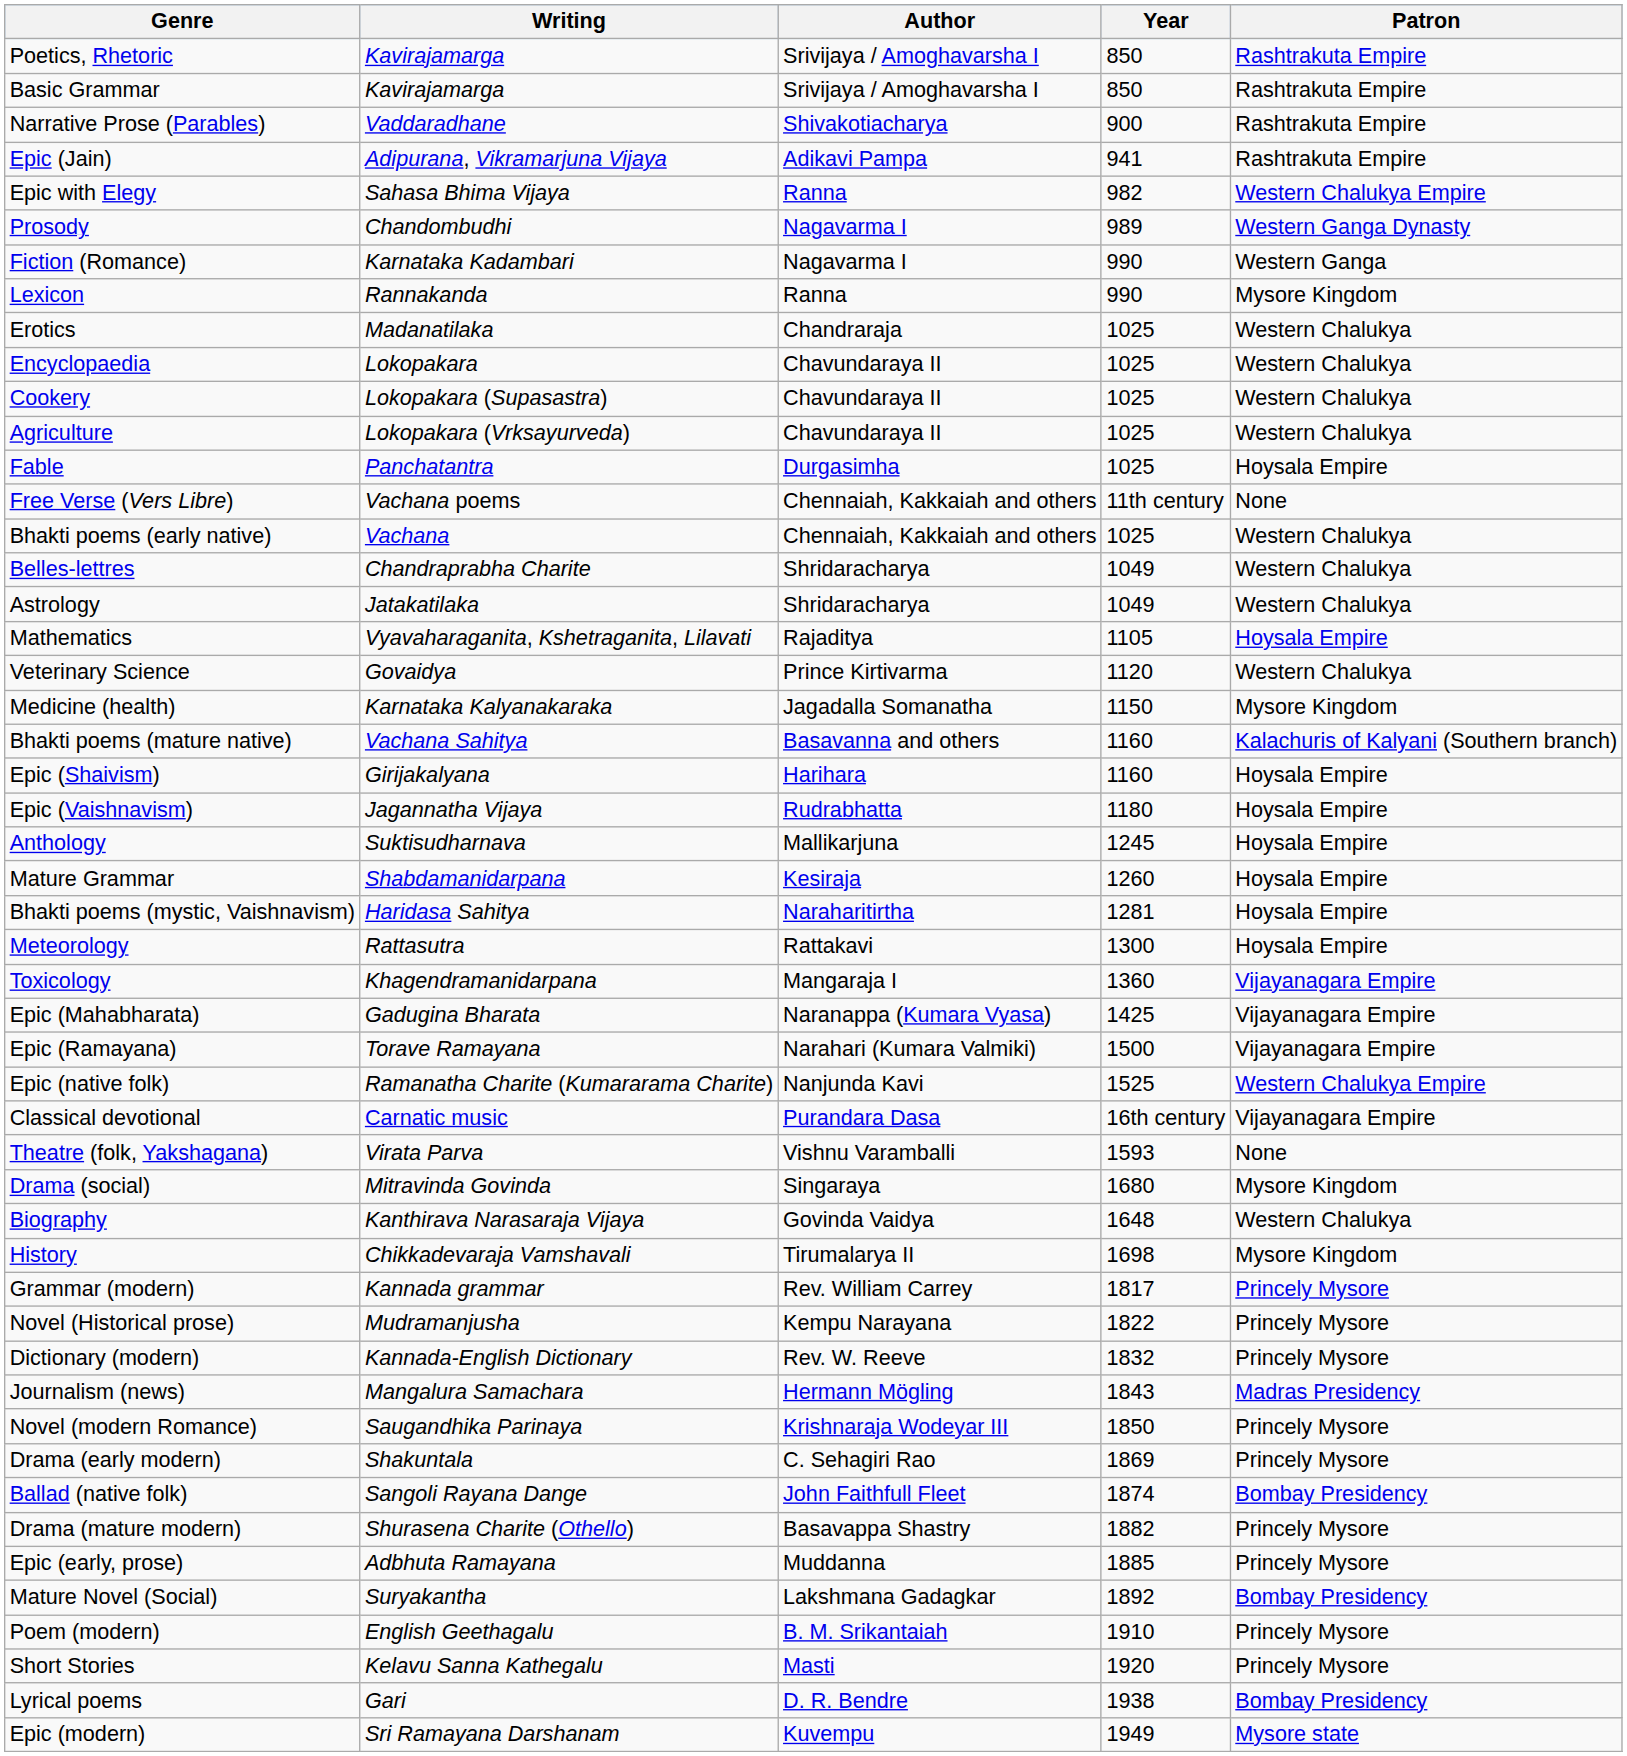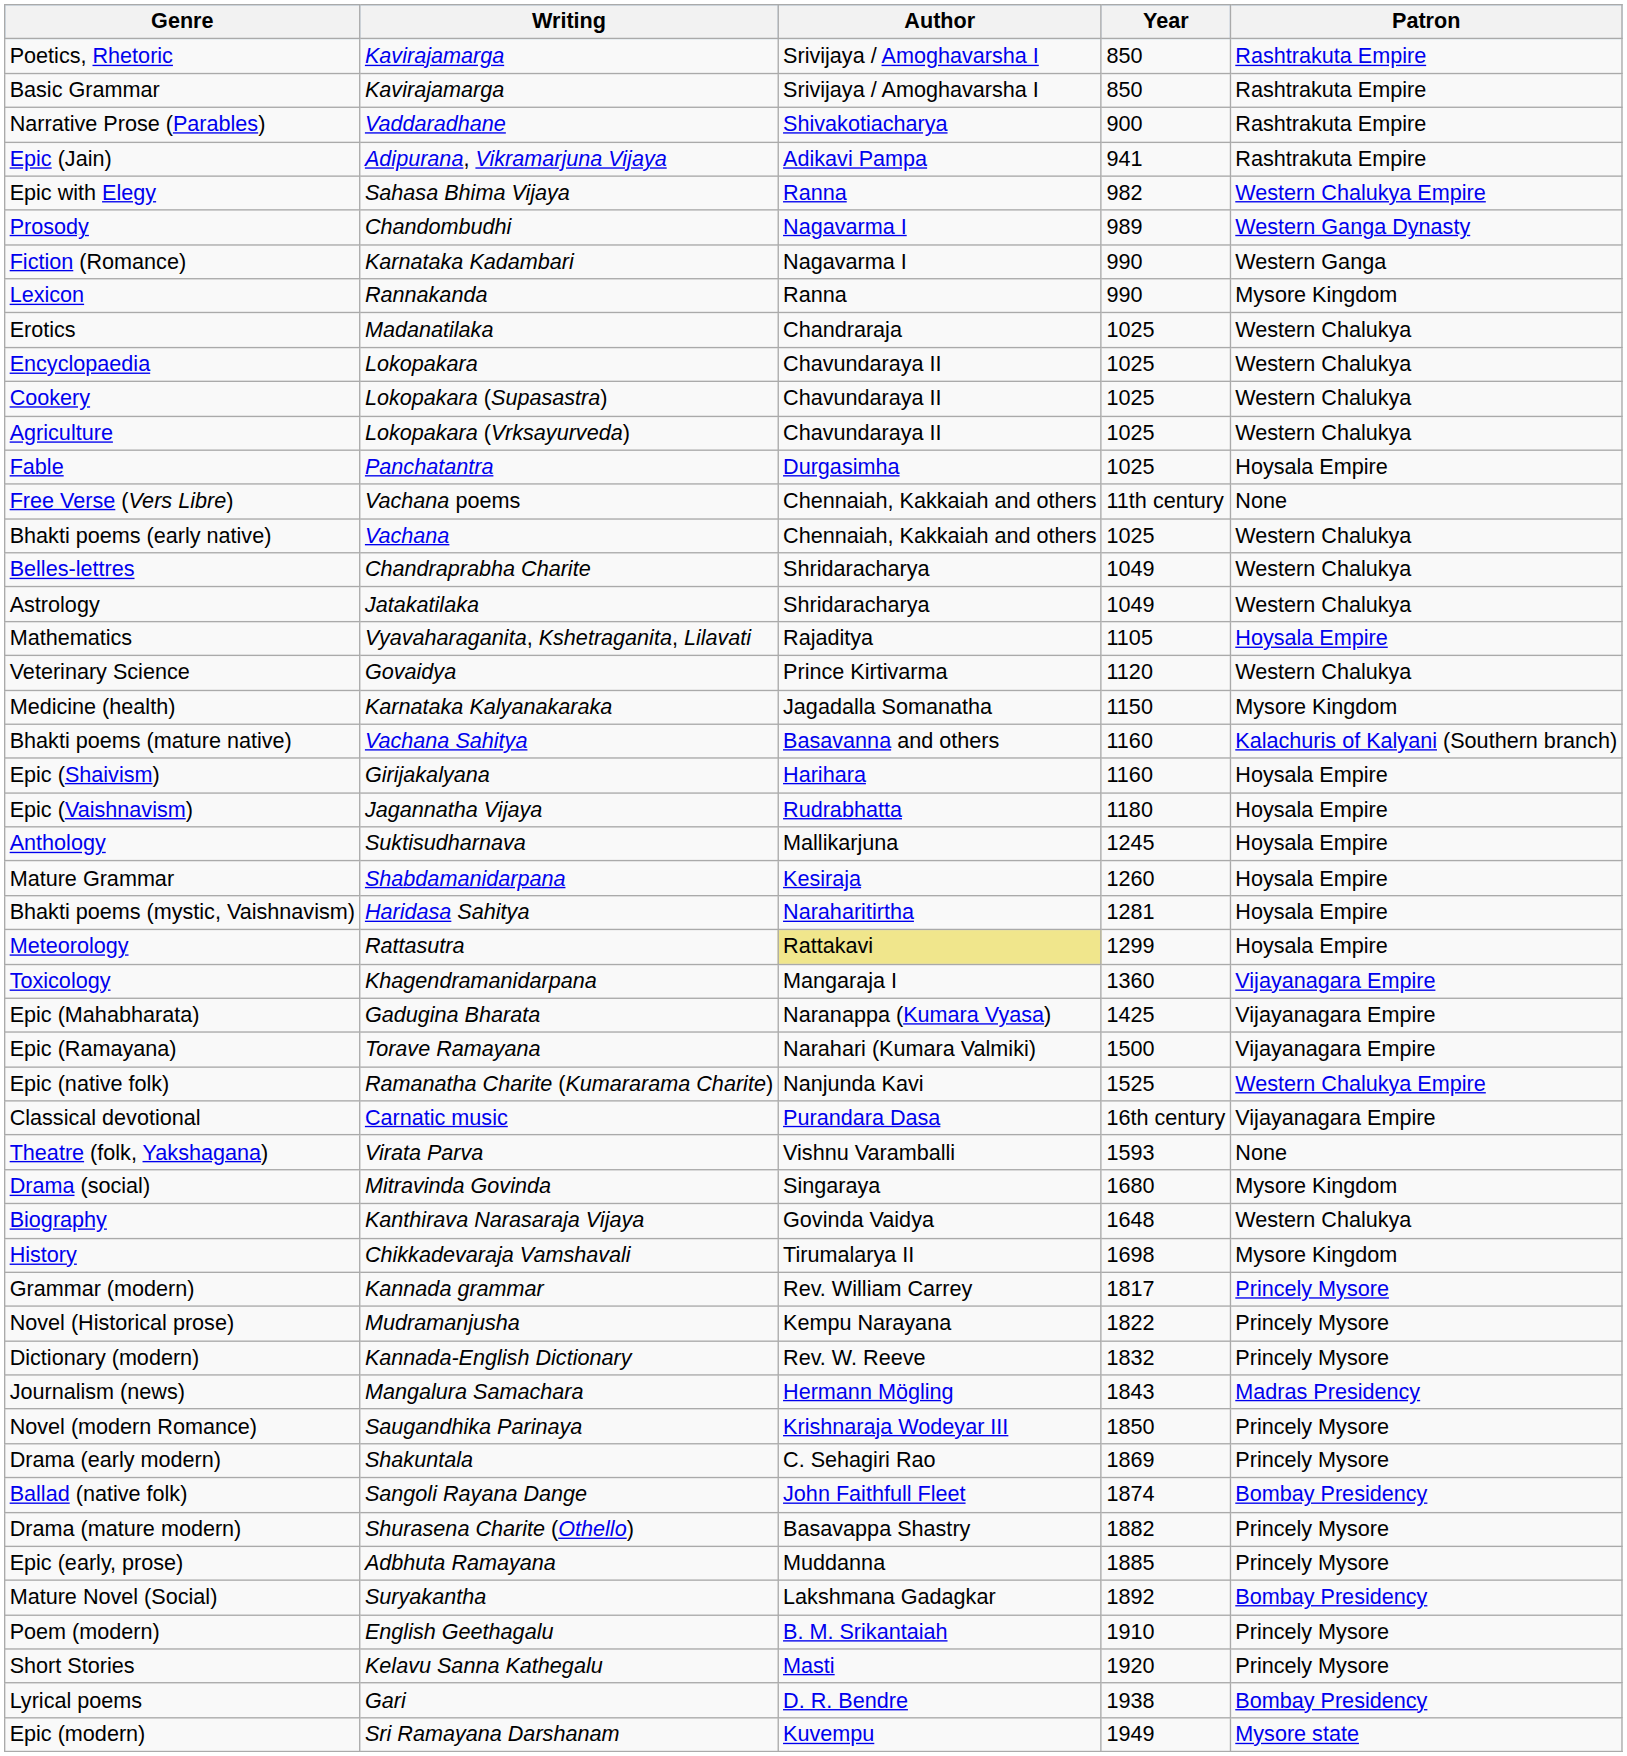Meteorology | Author: no background -> khaki background
Meteorology | Year: 1300 -> 1299
